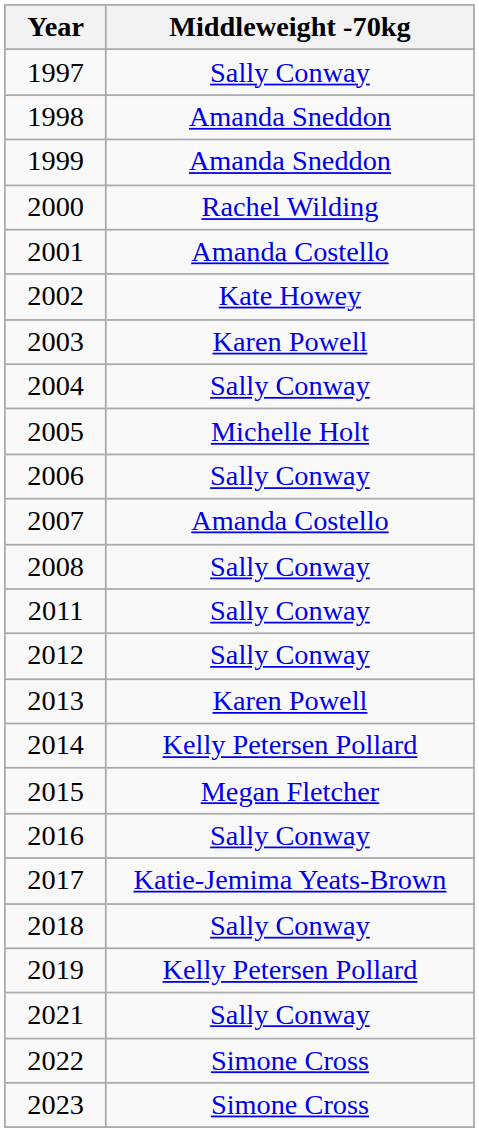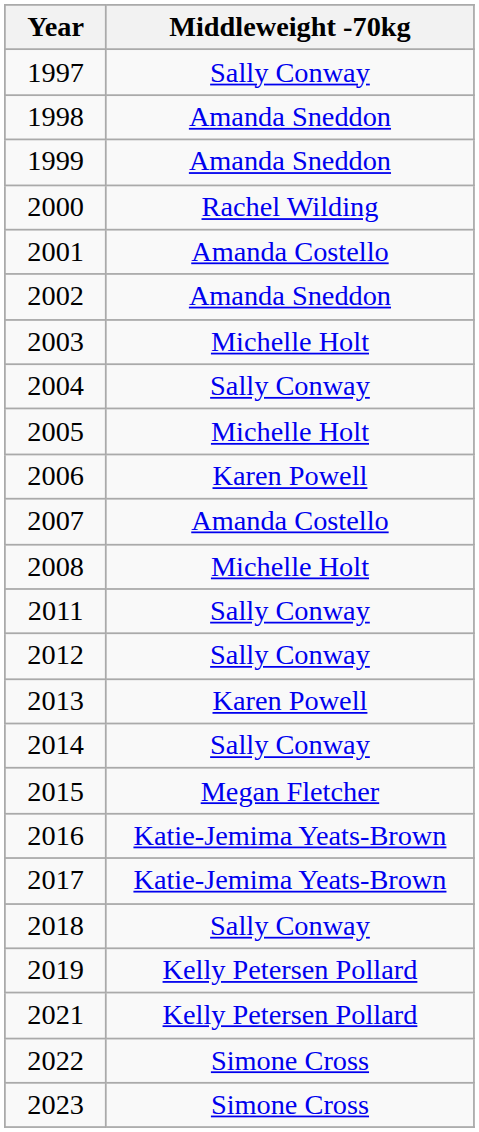2002 | Middleweight -70kg: Kate Howey -> Amanda Sneddon
2003 | Middleweight -70kg: Karen Powell -> Michelle Holt
2006 | Middleweight -70kg: Sally Conway -> Karen Powell
2008 | Middleweight -70kg: Sally Conway -> Michelle Holt
2014 | Middleweight -70kg: Kelly Petersen Pollard -> Sally Conway
2016 | Middleweight -70kg: Sally Conway -> Katie-Jemima Yeats-Brown
2021 | Middleweight -70kg: Sally Conway -> Kelly Petersen Pollard
